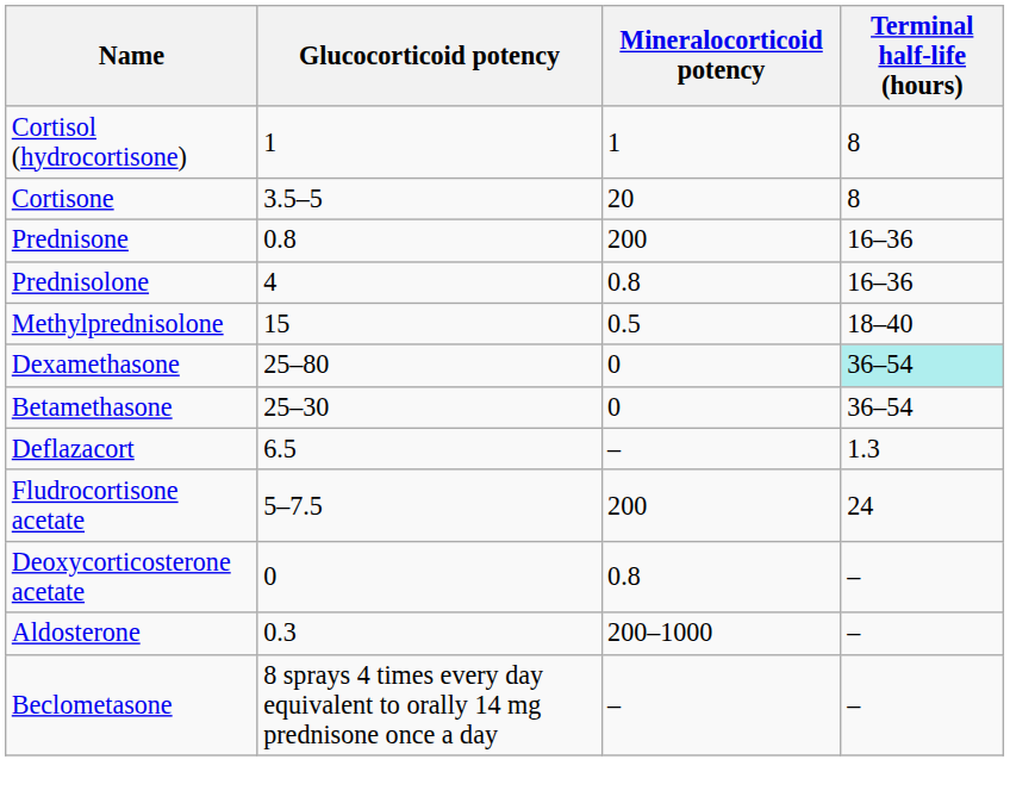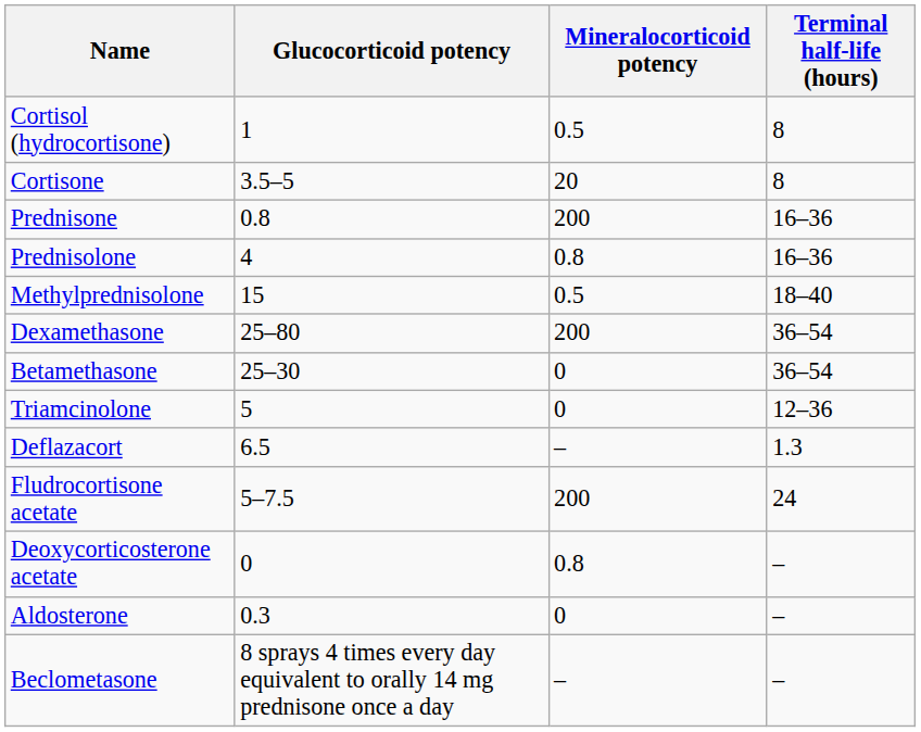Cortisol (hydrocortisone) | Mineralocorticoid potency: 1 -> 0.5
Dexamethasone | Mineralocorticoid potency: 0 -> 200
Dexamethasone | Terminal half-life (hours): paleturquoise background -> no background
+ row: Triamcinolone | 5 | 0 | 12–36
Aldosterone | Mineralocorticoid potency: 200–1000 -> 0
